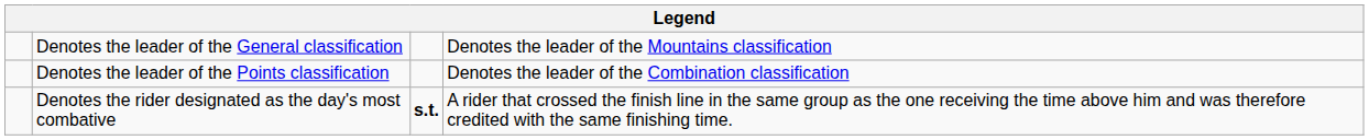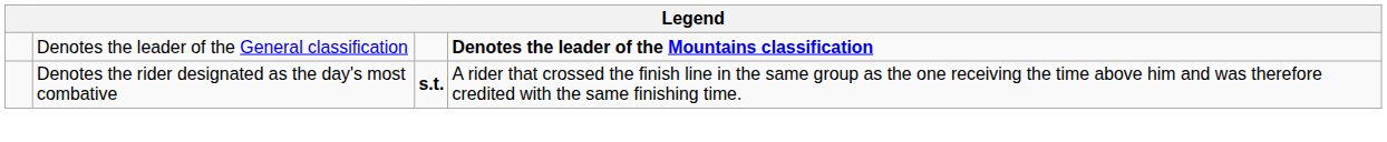Denotes the leader of the General classification | column 4: normal -> bold
- row: Denotes the leader of the Points classification | Denotes the leader of the Combination classification
